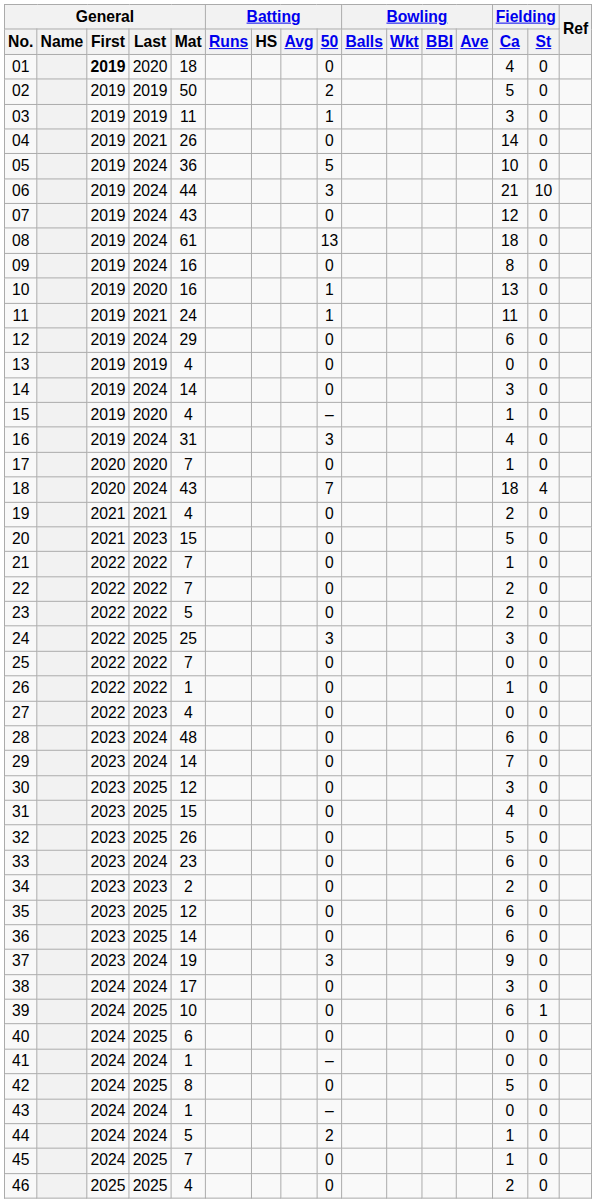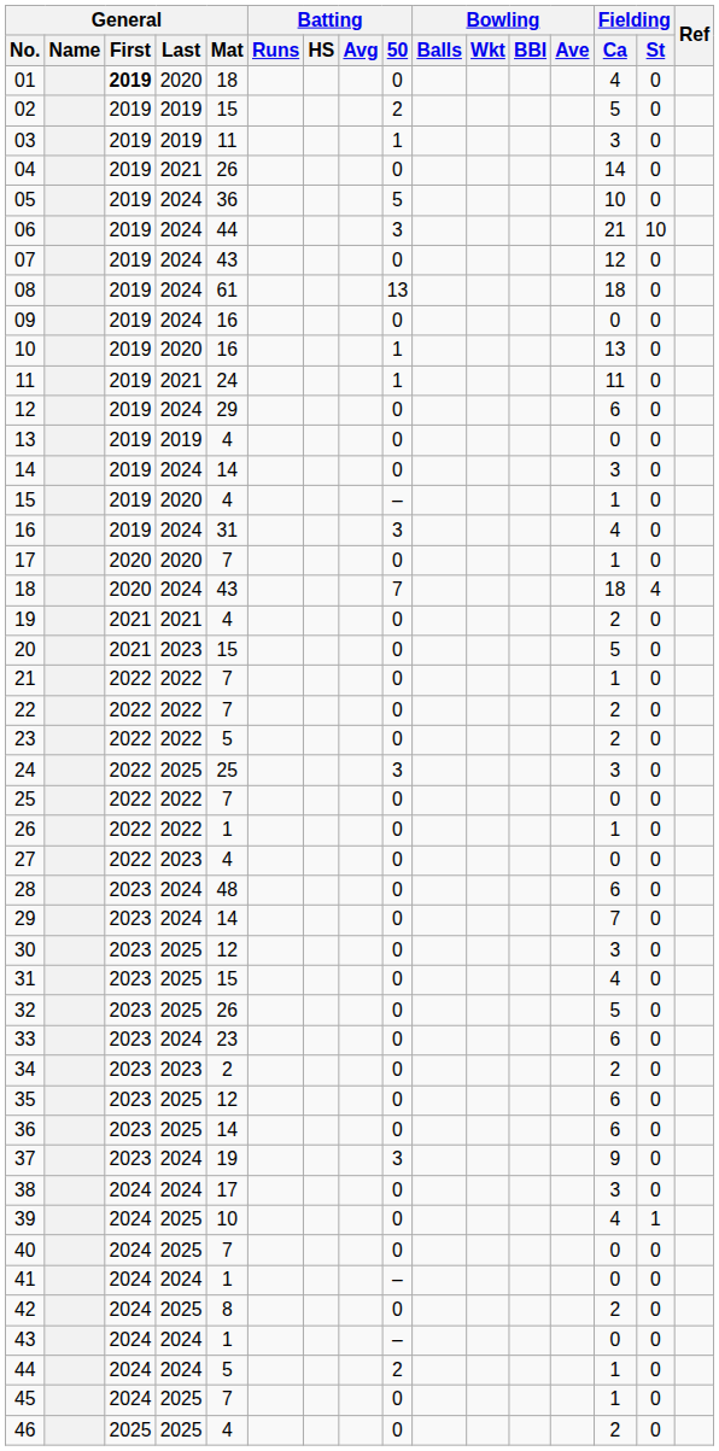02 | General / Mat: 50 -> 15
09 | Fielding / Ca: 8 -> 0
39 | Fielding / Ca: 6 -> 4
40 | General / Mat: 6 -> 7
42 | Fielding / Ca: 5 -> 2
